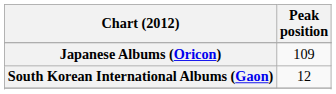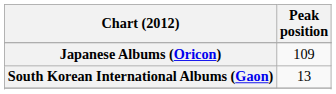South Korean International Albums (Gaon) | Peak position: 12 -> 13
